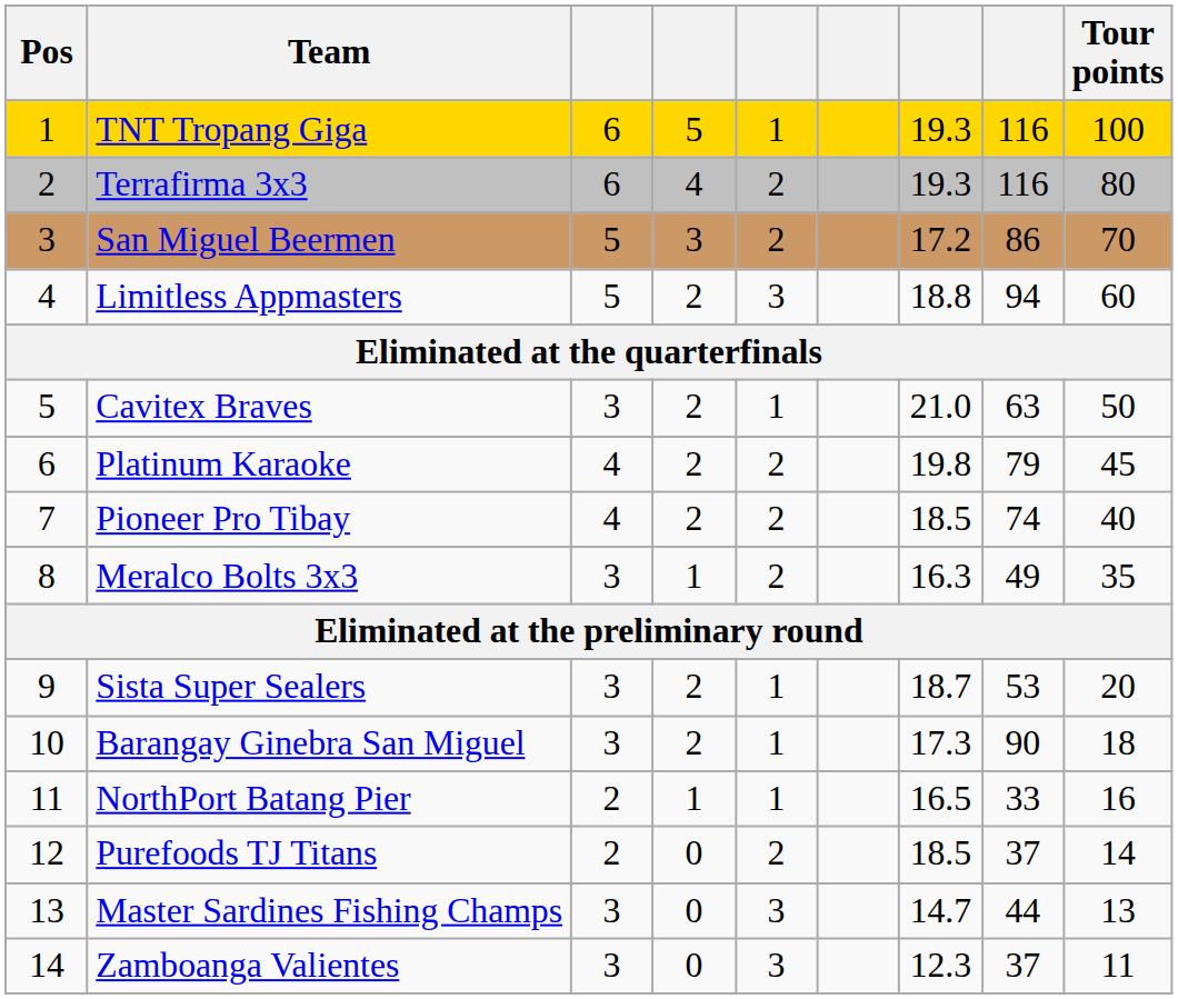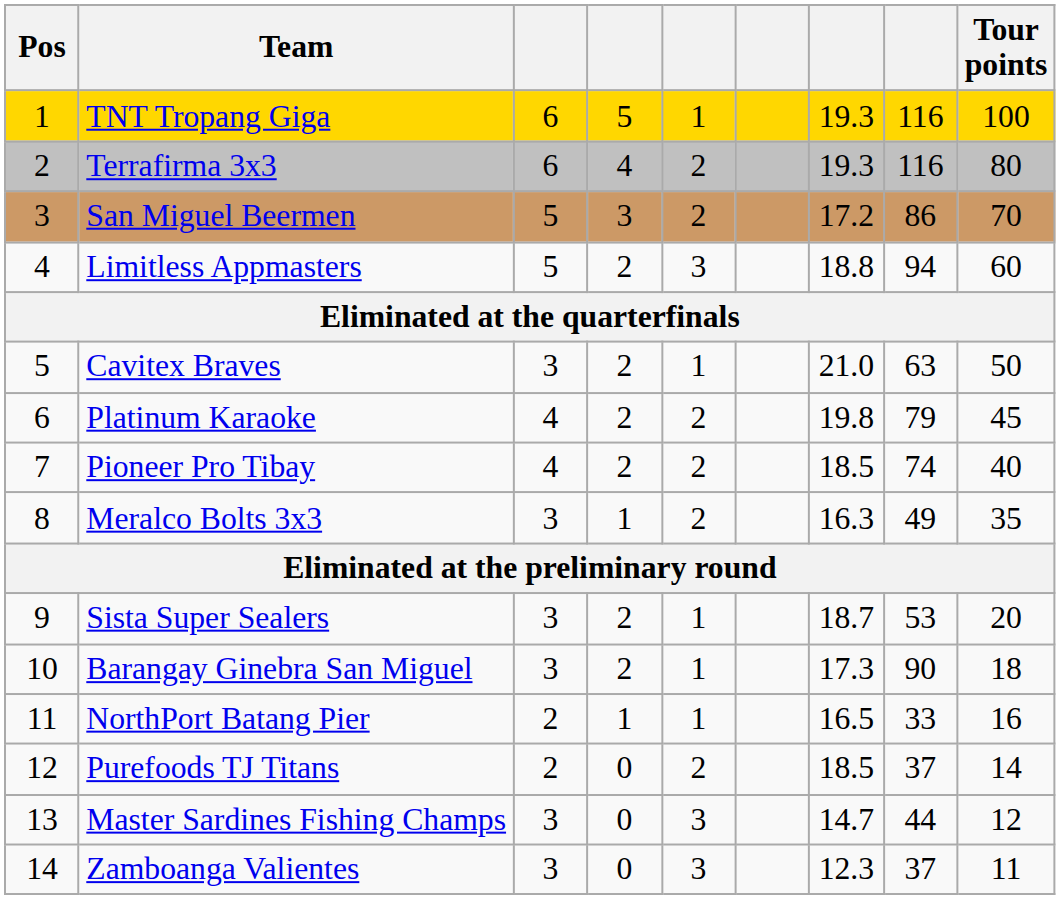Master Sardines Fishing Champs | Tour points: 13 -> 12
